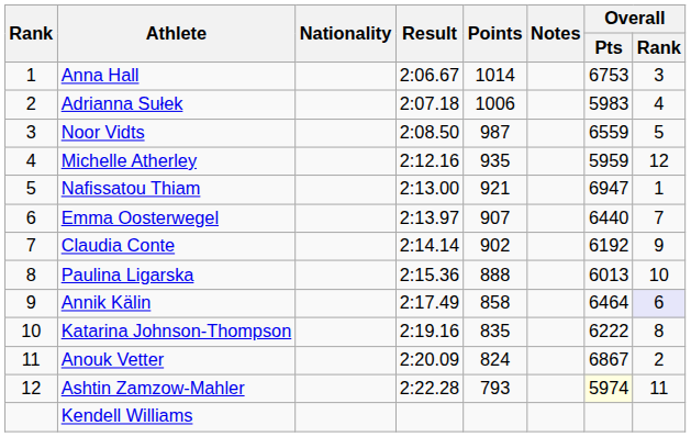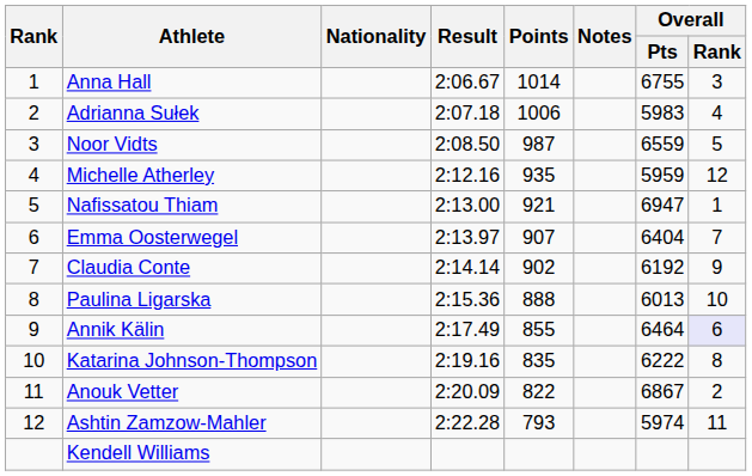Anna Hall | Overall / Pts: 6753 -> 6755
Emma Oosterwegel | Overall / Pts: 6440 -> 6404
Annik Kälin | Points: 858 -> 855
Anouk Vetter | Points: 824 -> 822
Ashtin Zamzow-Mahler | Overall / Pts: lightyellow background -> no background
